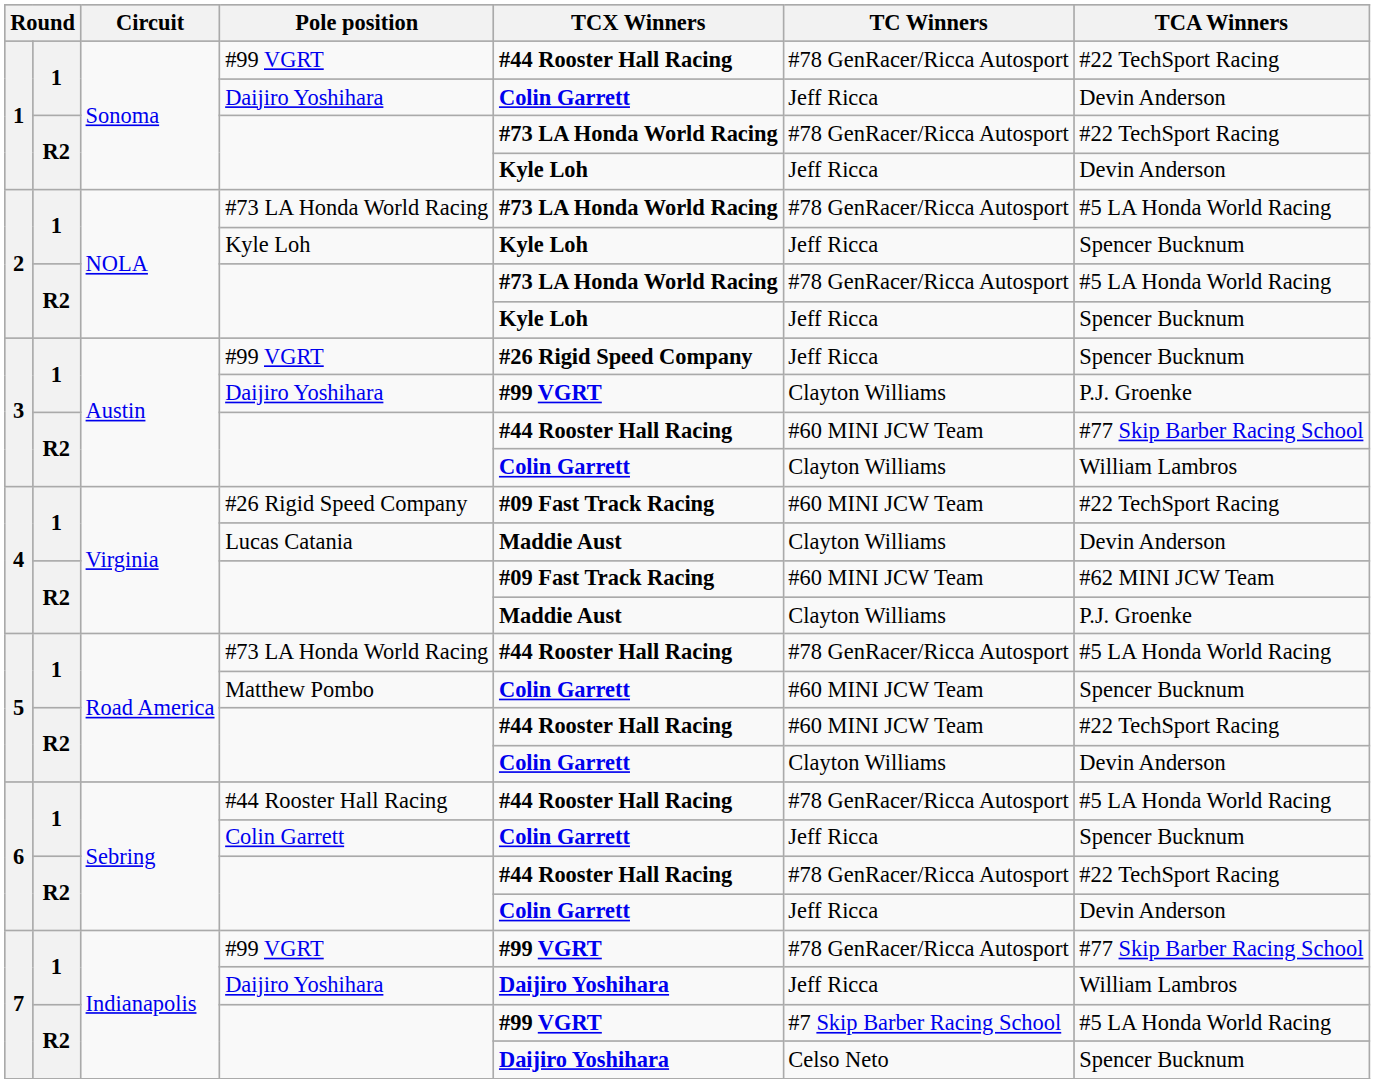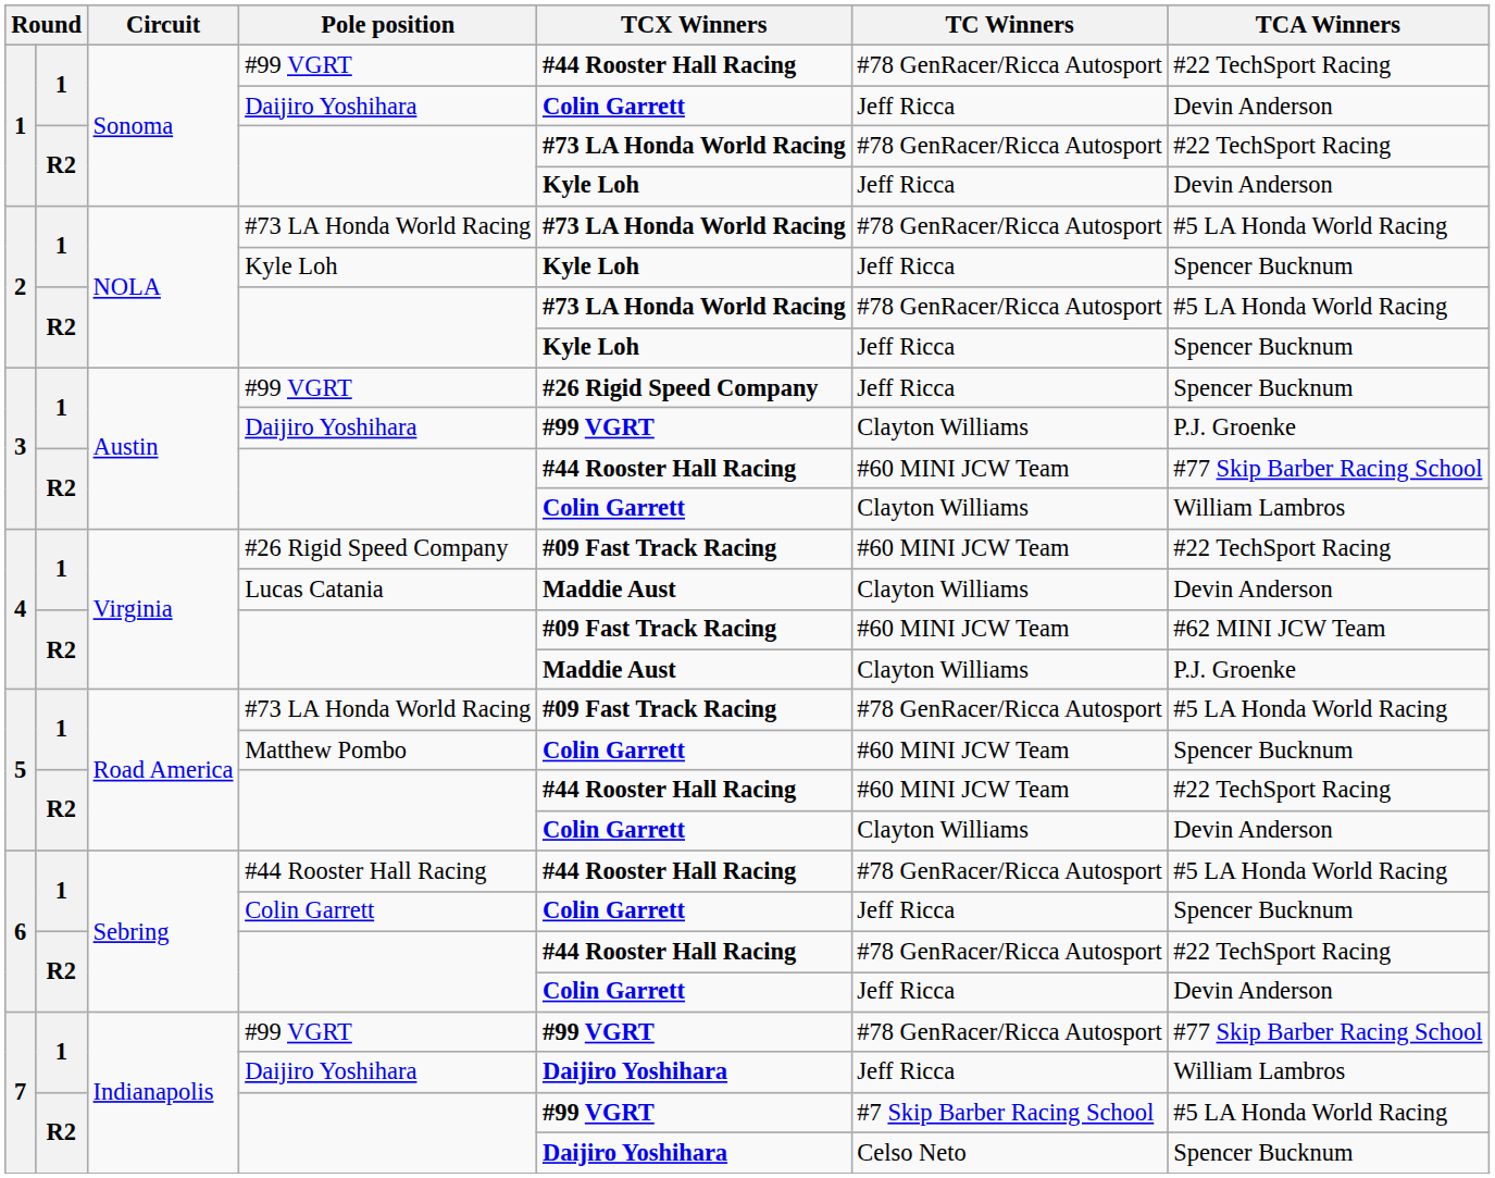5 / #73 LA Honda World Racing | TCX Winners: #44 Rooster Hall Racing -> #09 Fast Track Racing
